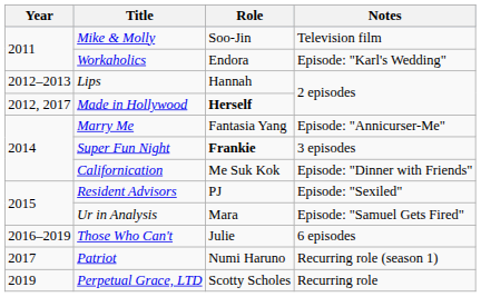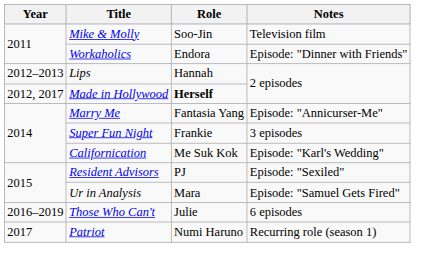Workaholics | Notes: Episode: "Karl's Wedding" -> Episode: "Dinner with Friends"
Super Fun Night | Role: bold -> normal
Californication | Notes: Episode: "Dinner with Friends" -> Episode: "Karl's Wedding"
- row: 2019 | Perpetual Grace, LTD | Scotty Scholes | Recurring role
